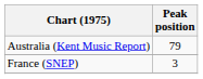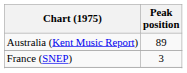Australia (Kent Music Report) | Peak position: 79 -> 89
